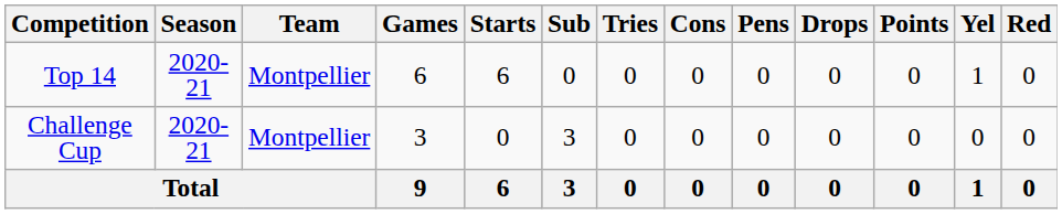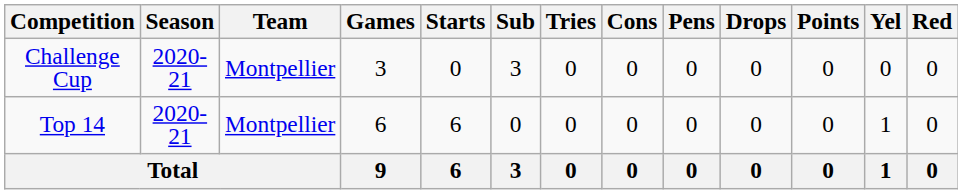rows swapped: Top 14 <-> Challenge Cup
